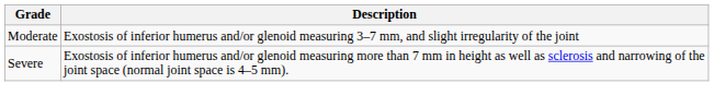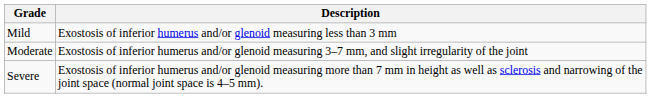+ row: Mild | Exostosis of inferior humerus and/or glenoid measuring less than 3 mm
